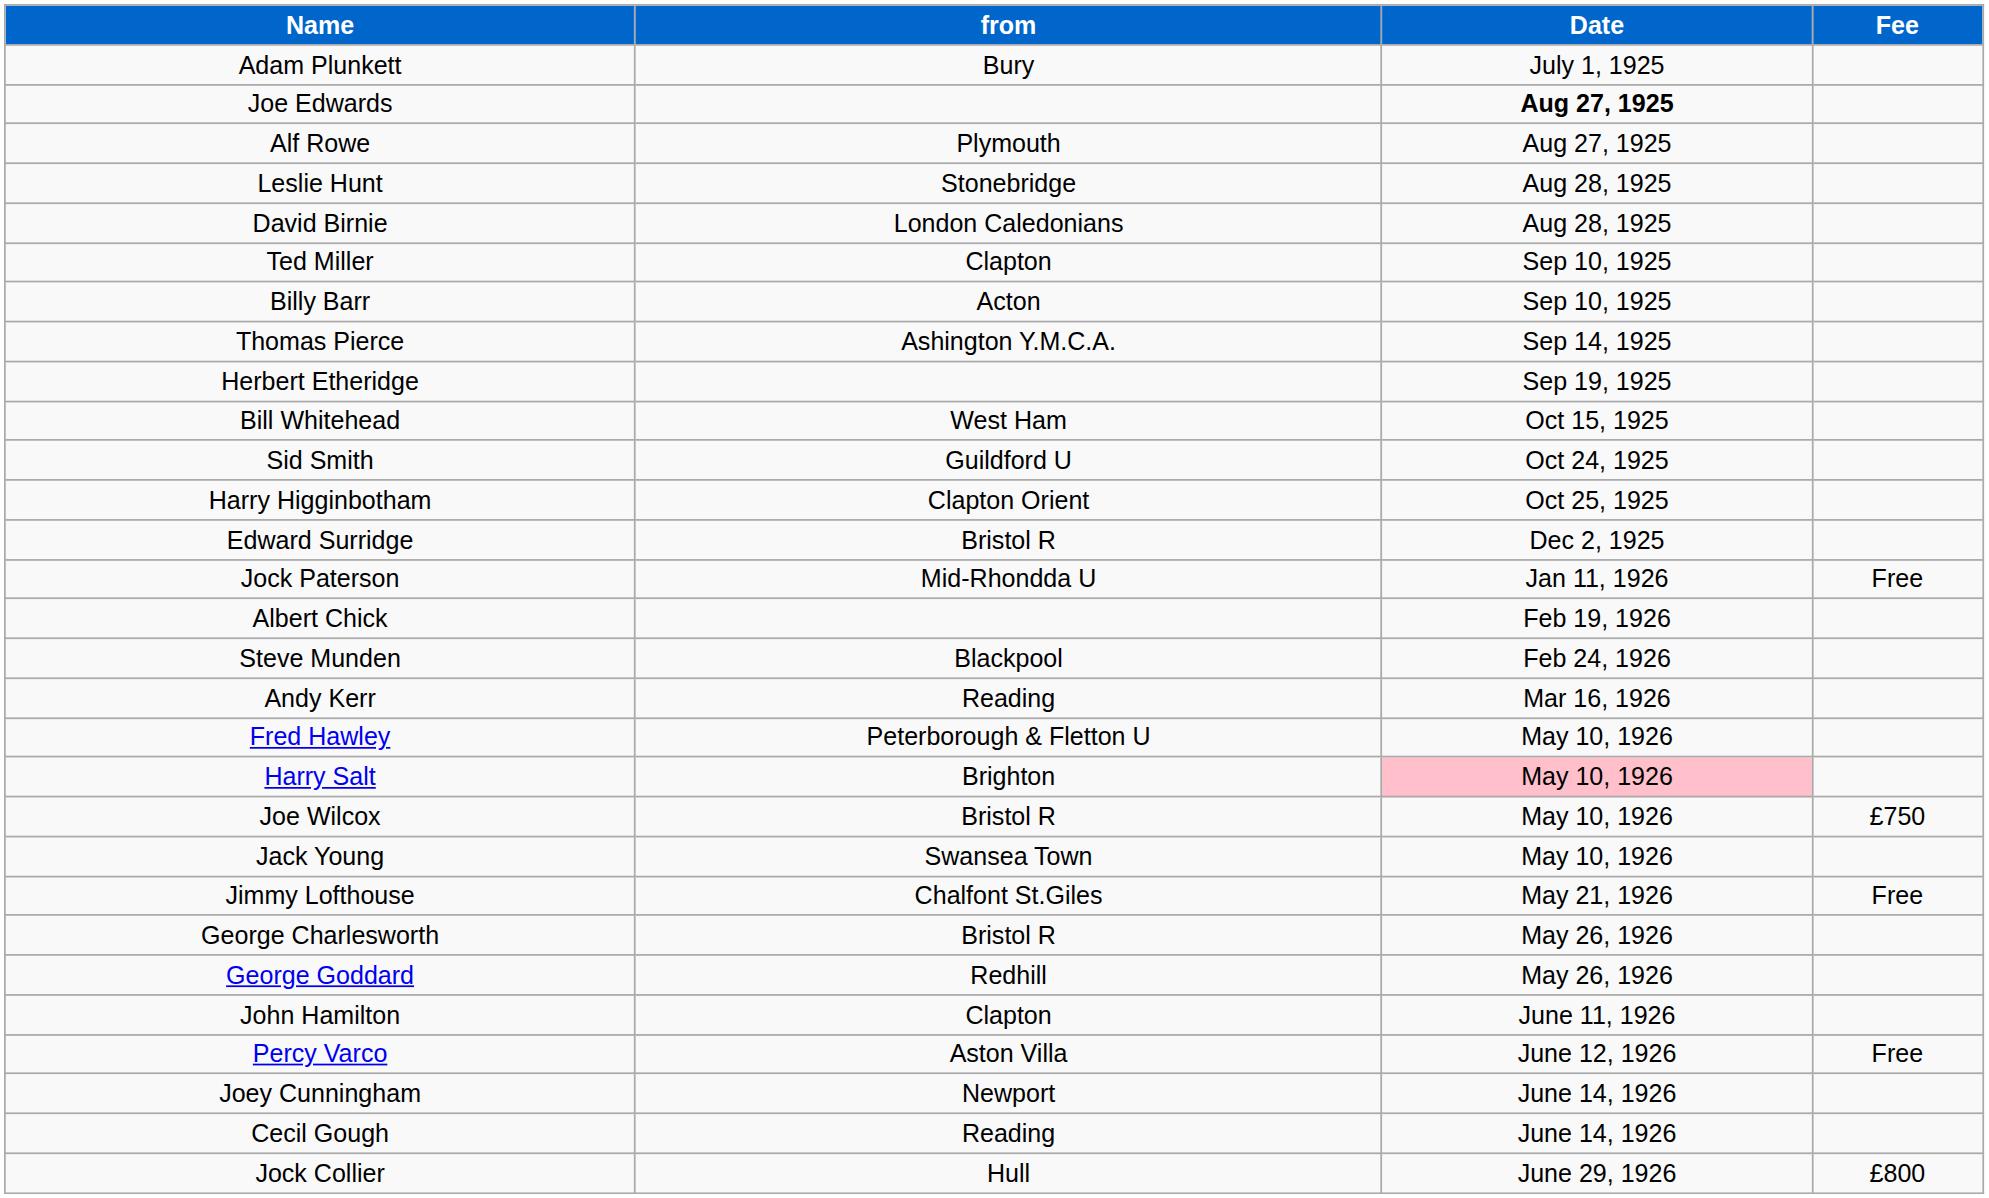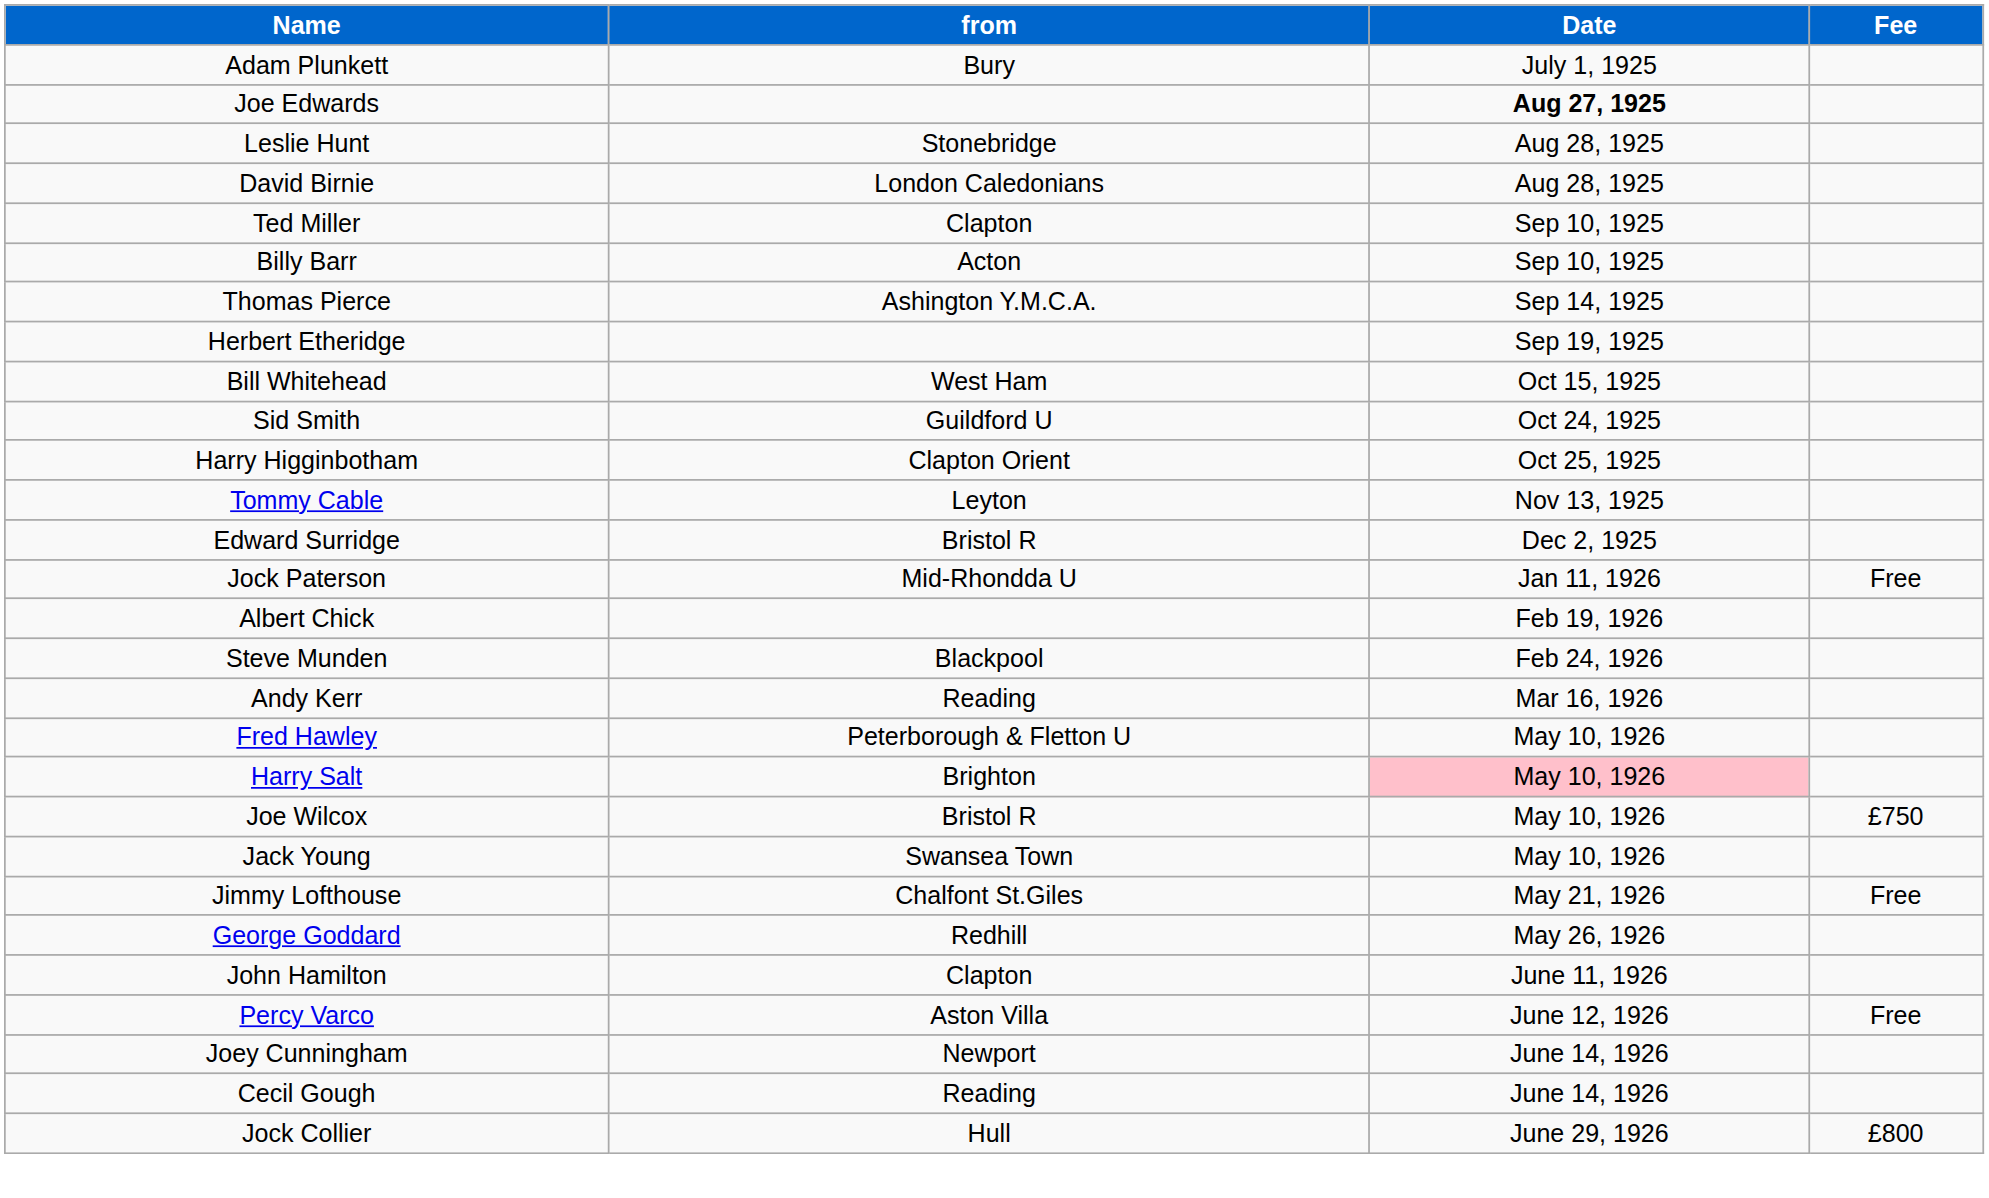- row: Alf Rowe | Plymouth | Aug 27, 1925
+ row: Tommy Cable | Leyton | Nov 13, 1925
- row: George Charlesworth | Bristol R | May 26, 1926
